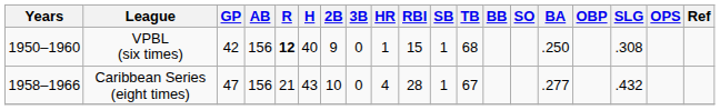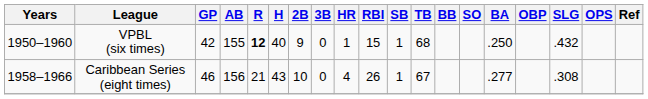VPBL (six times) | AB: 156 -> 155
VPBL (six times) | SLG: .308 -> .432
Caribbean Series (eight times) | GP: 47 -> 46
Caribbean Series (eight times) | RBI: 28 -> 26
Caribbean Series (eight times) | SLG: .432 -> .308
